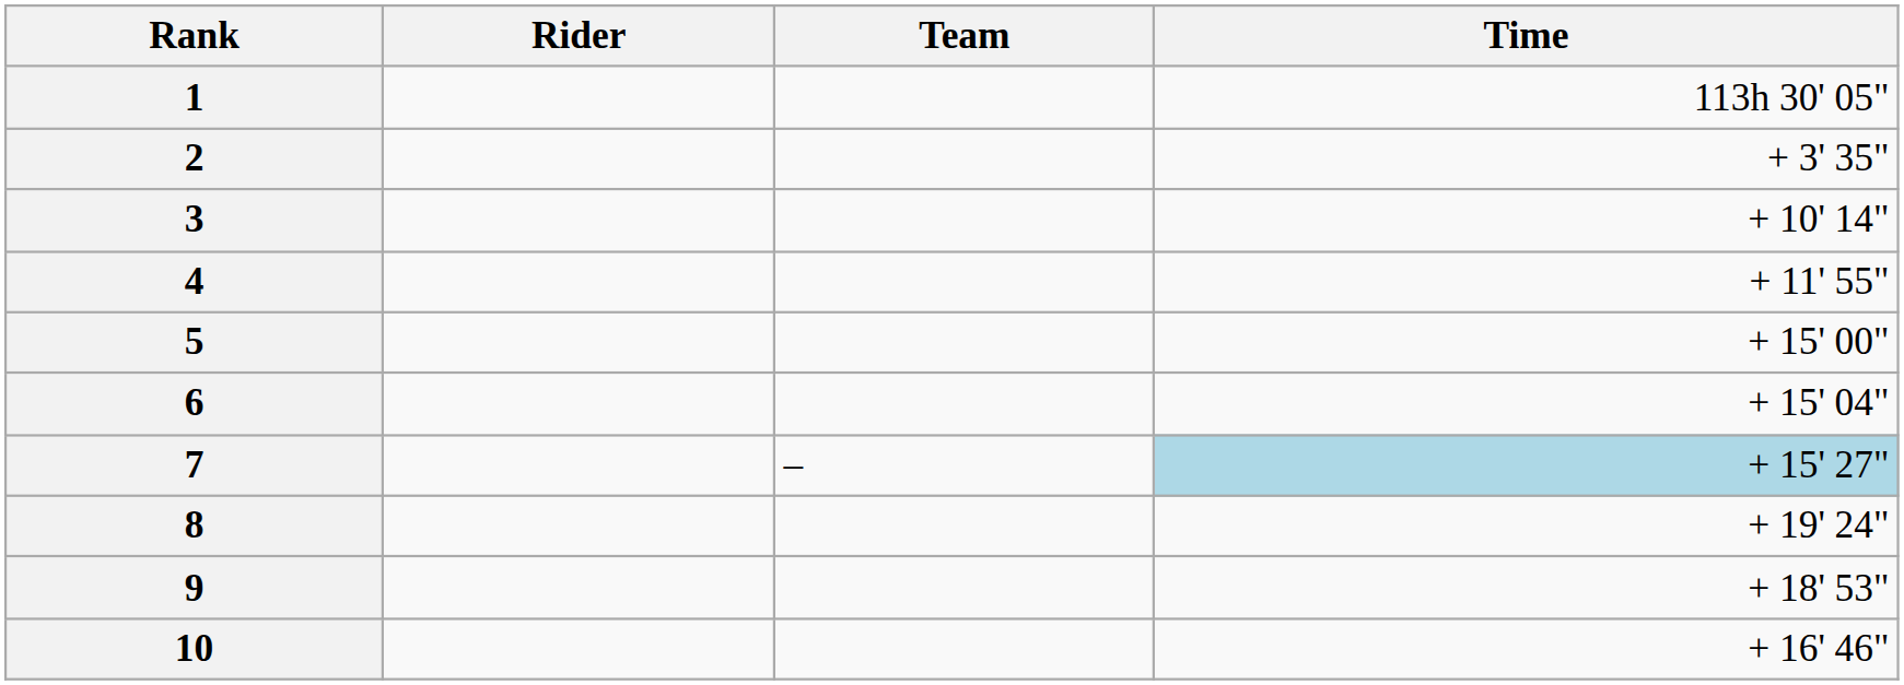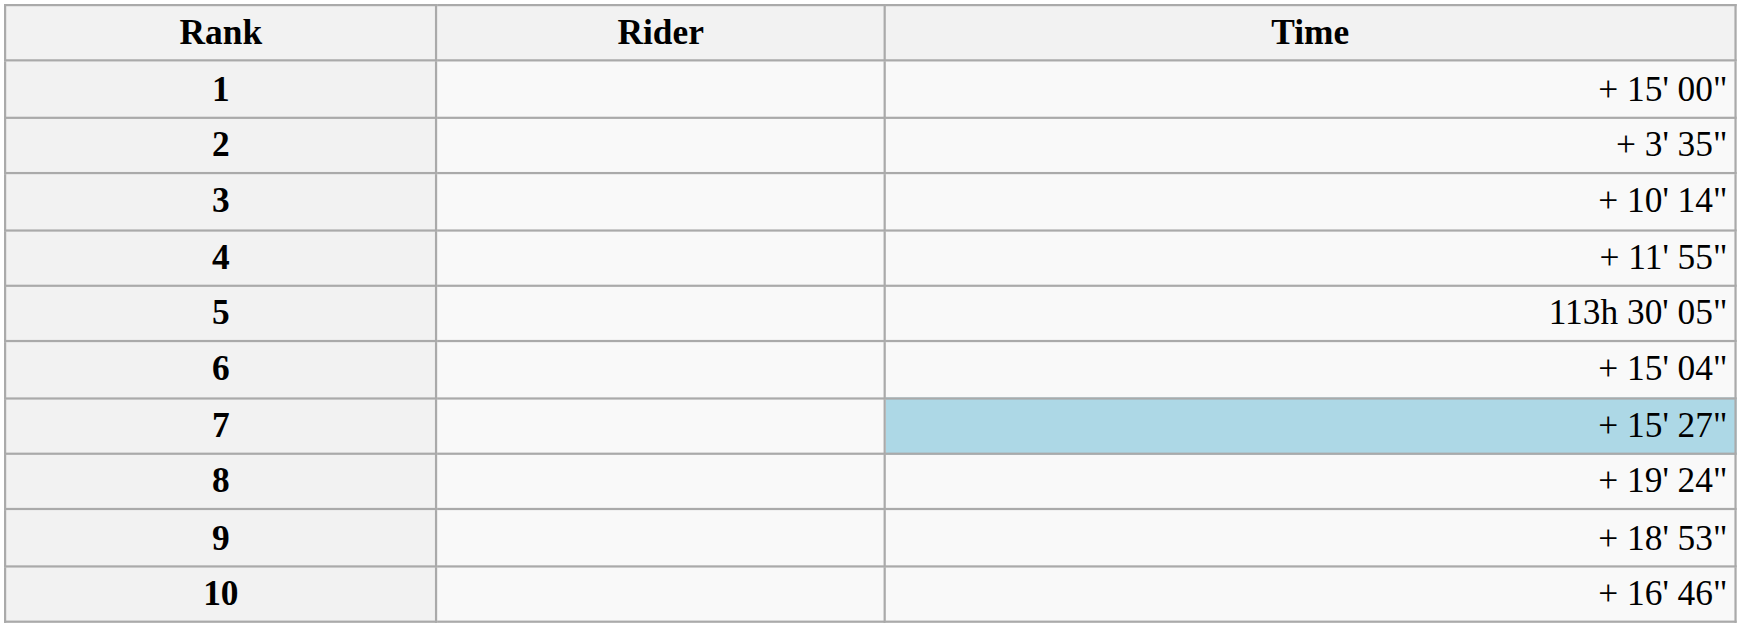- column: Team | –
1 | Time: 113h 30' 05" -> + 15' 00"
5 | Time: + 15' 00" -> 113h 30' 05"
